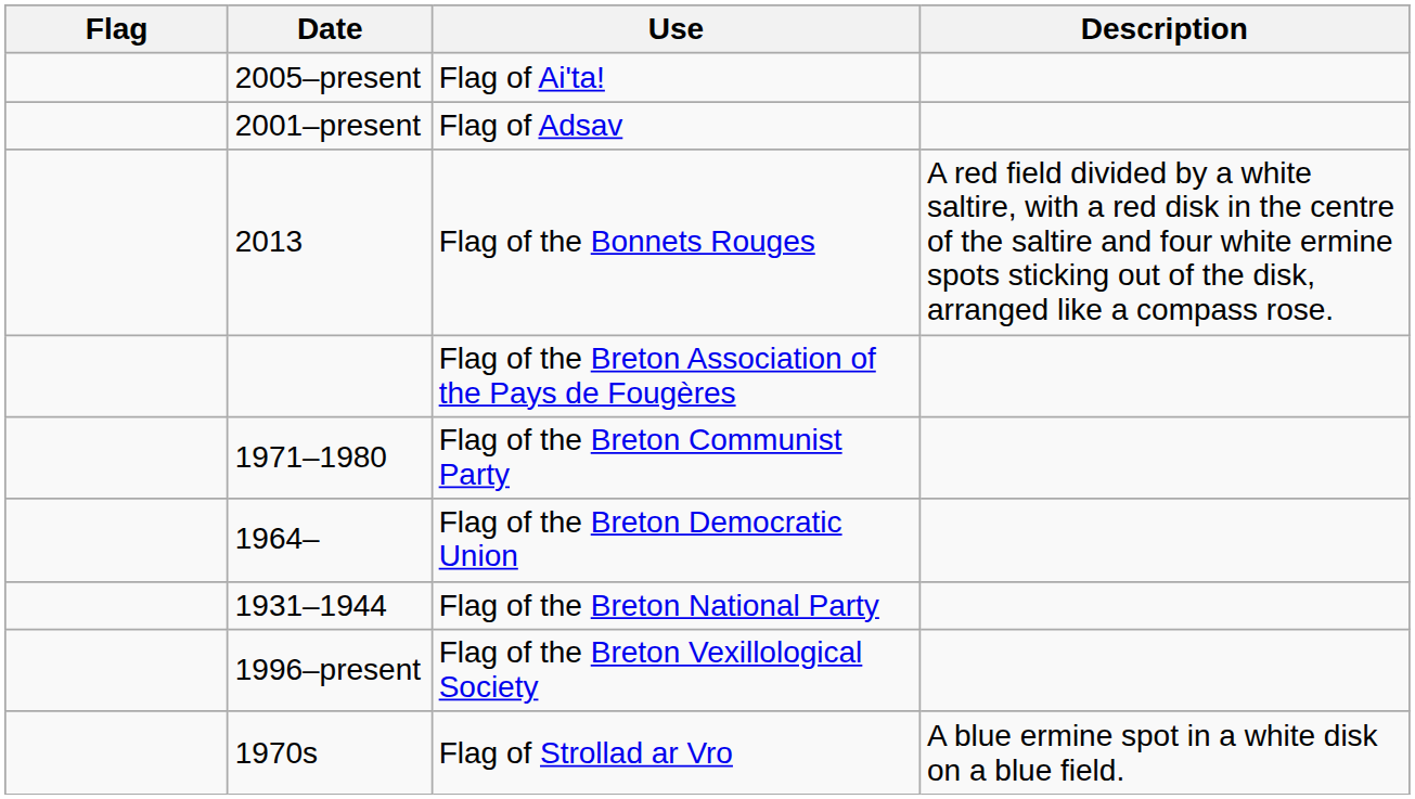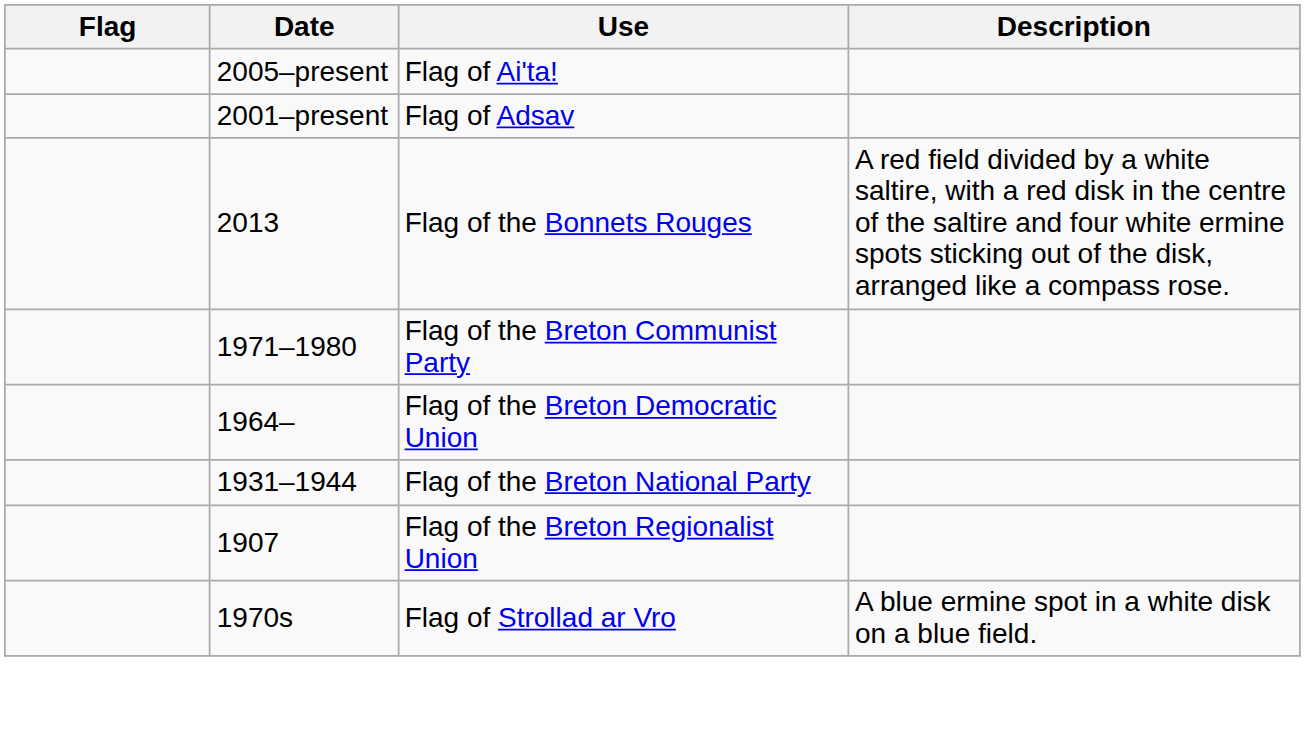- row: Flag of the Breton Association of the Pays de Fougères
+ row: 1907 | Flag of the Breton Regionalist Union
- row: 1996–present | Flag of the Breton Vexillological Society
